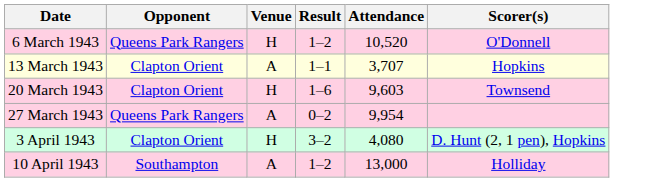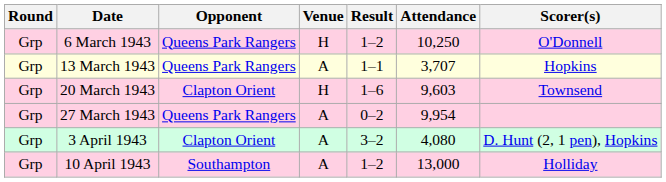+ column: Round | Grp | Grp | Grp | Grp | Grp | Grp
6 March 1943 | Attendance: 10,520 -> 10,250
13 March 1943 | Opponent: Clapton Orient -> Queens Park Rangers
3 April 1943 | Venue: H -> A
